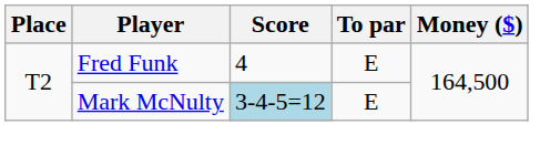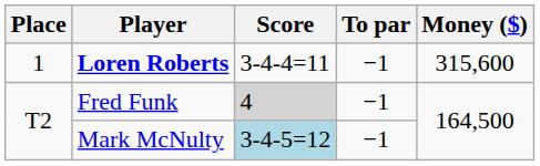+ row: 1 | Loren Roberts | 3-4-4=11 | −1 | 315,600
Fred Funk | Score: no background -> lightgrey background
Fred Funk | To par: E -> −1
Mark McNulty | To par: E -> −1
